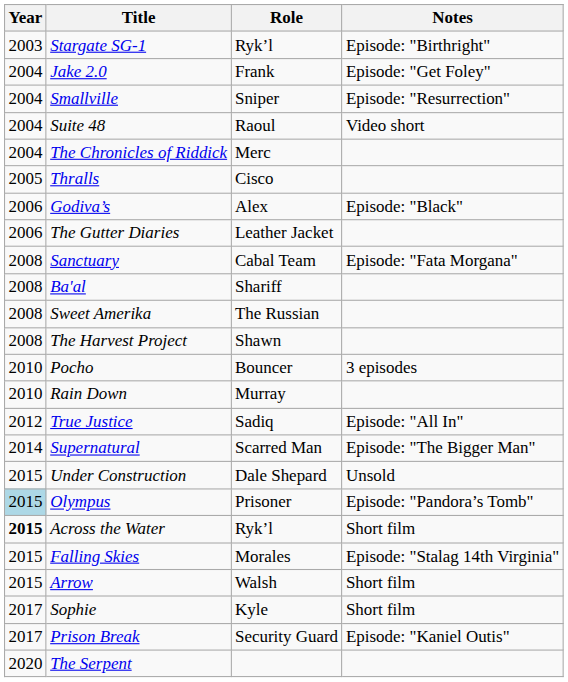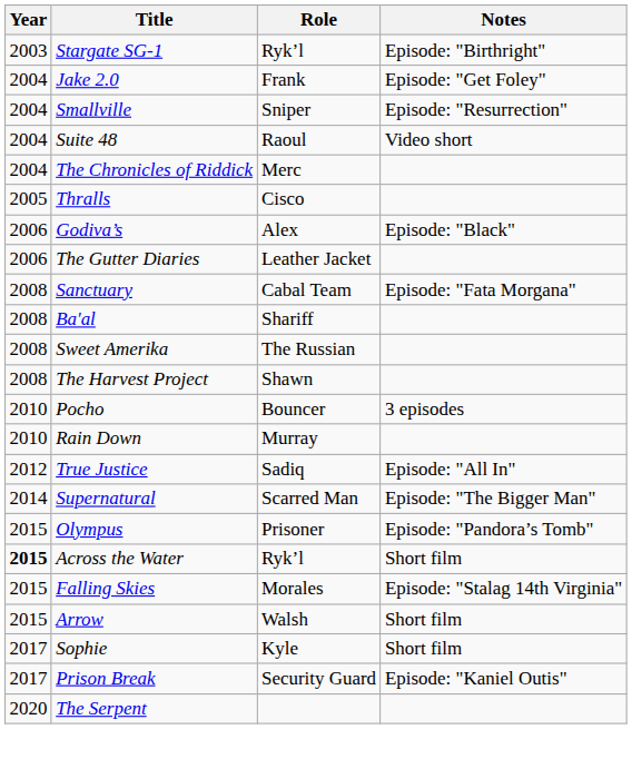- row: 2015 | Under Construction | Dale Shepard | Unsold
Olympus | Year: lightblue background -> no background
